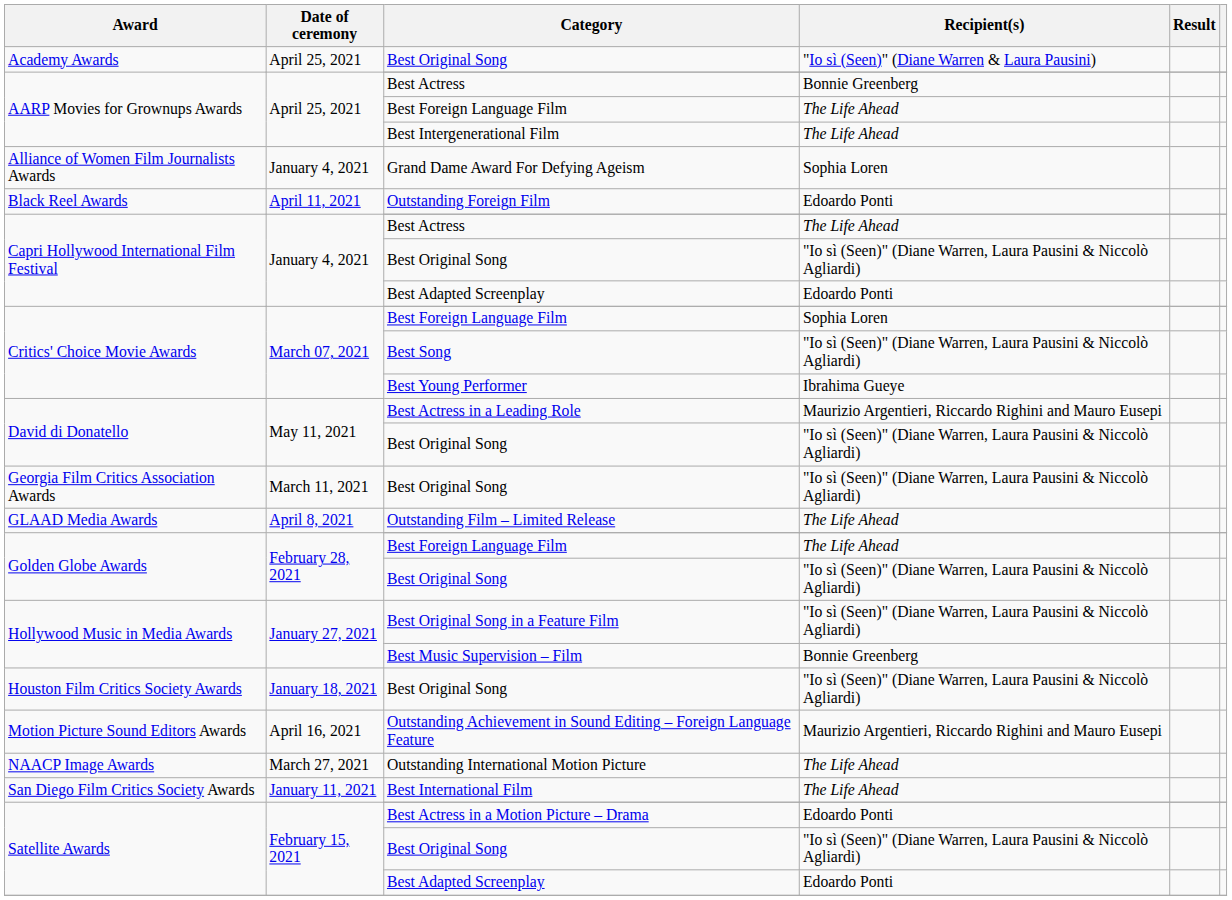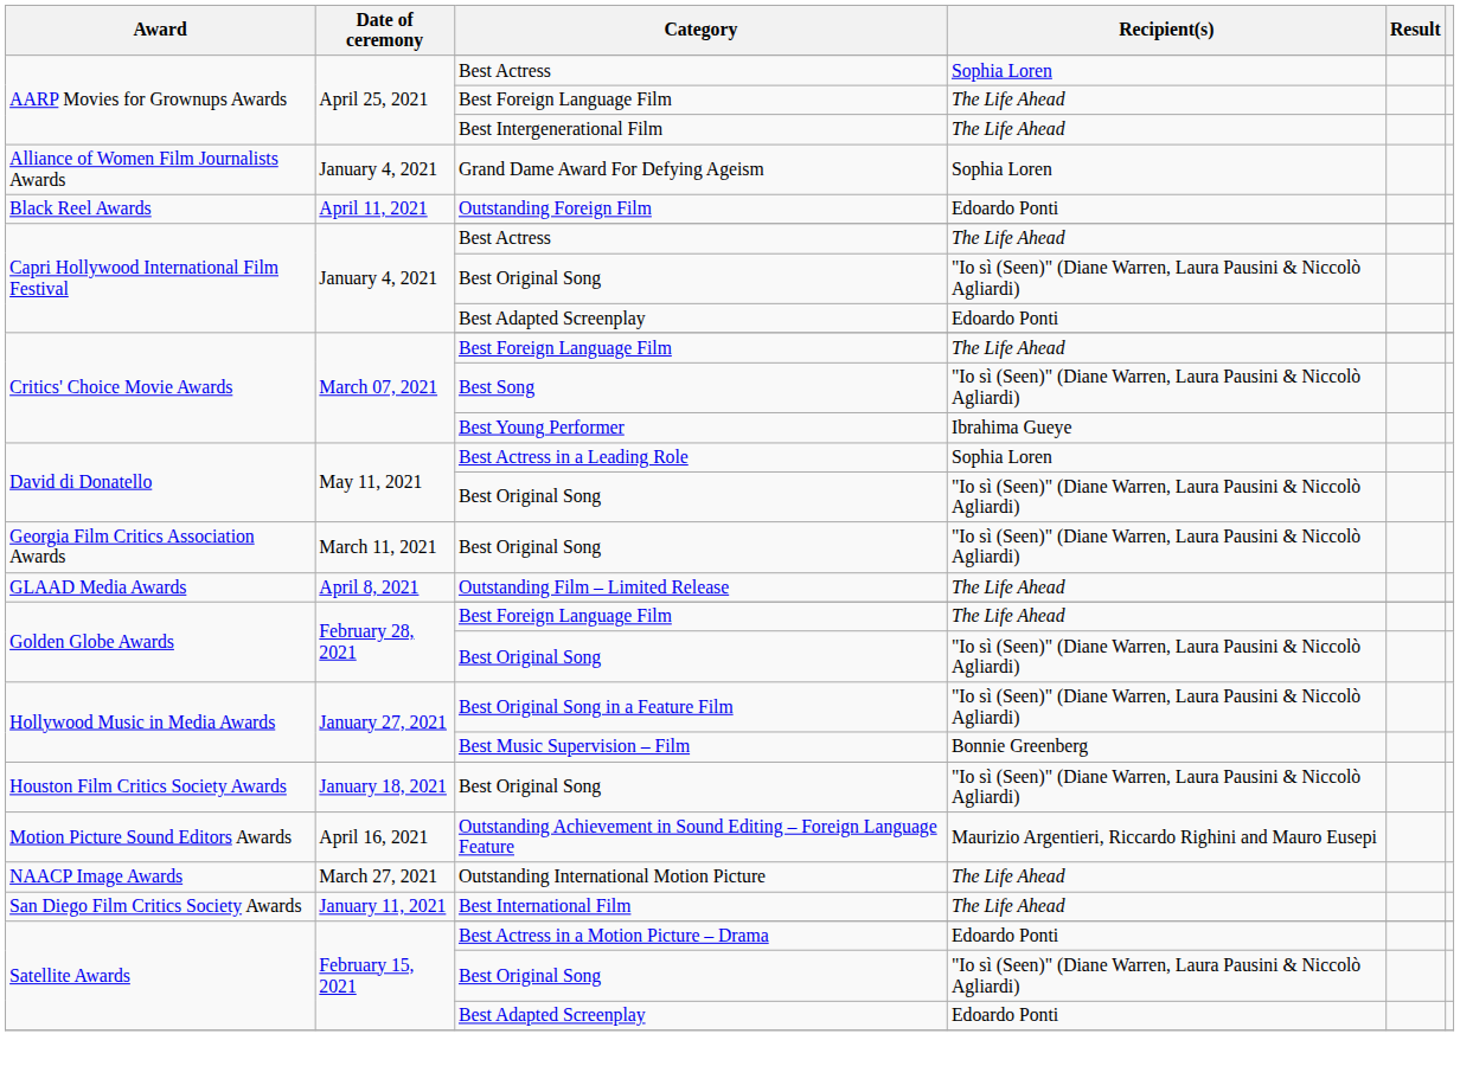- row: Academy Awards | April 25, 2021 | Best Original Song | "Io sì (Seen)" (Diane Warren & Laura Pausini)
AARP Movies for Grownups Awards / Best Actress | Recipient(s): Bonnie Greenberg -> Sophia Loren
Critics' Choice Movie Awards / Best Foreign Language Film | Recipient(s): Sophia Loren -> The Life Ahead
Best Actress in a Leading Role | Recipient(s): Maurizio Argentieri, Riccardo Righini and Mauro Eusepi -> Sophia Loren
